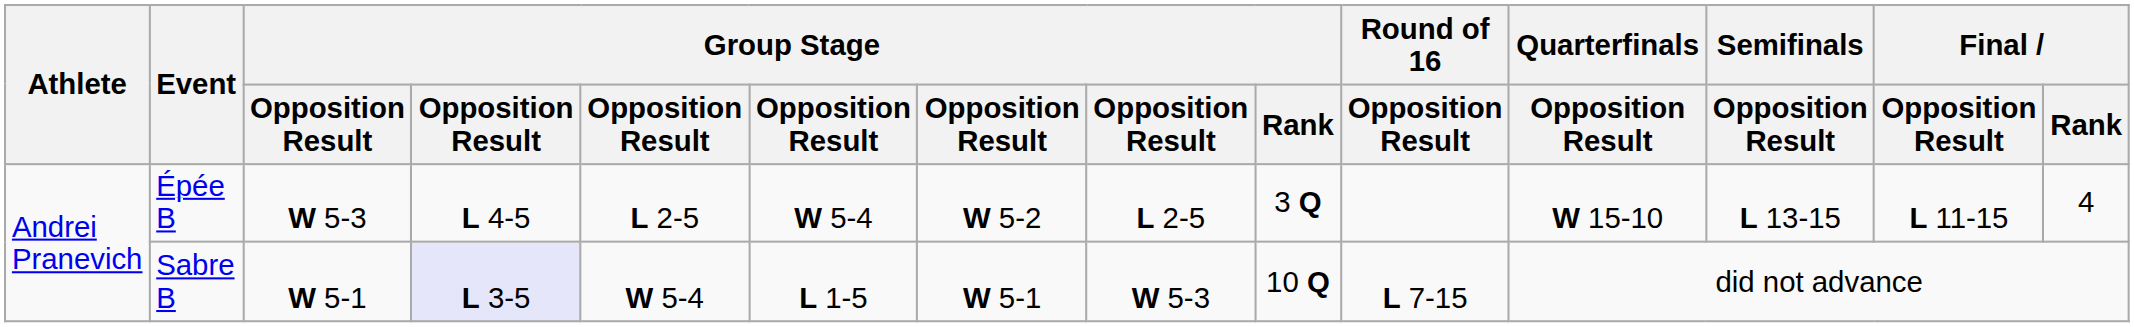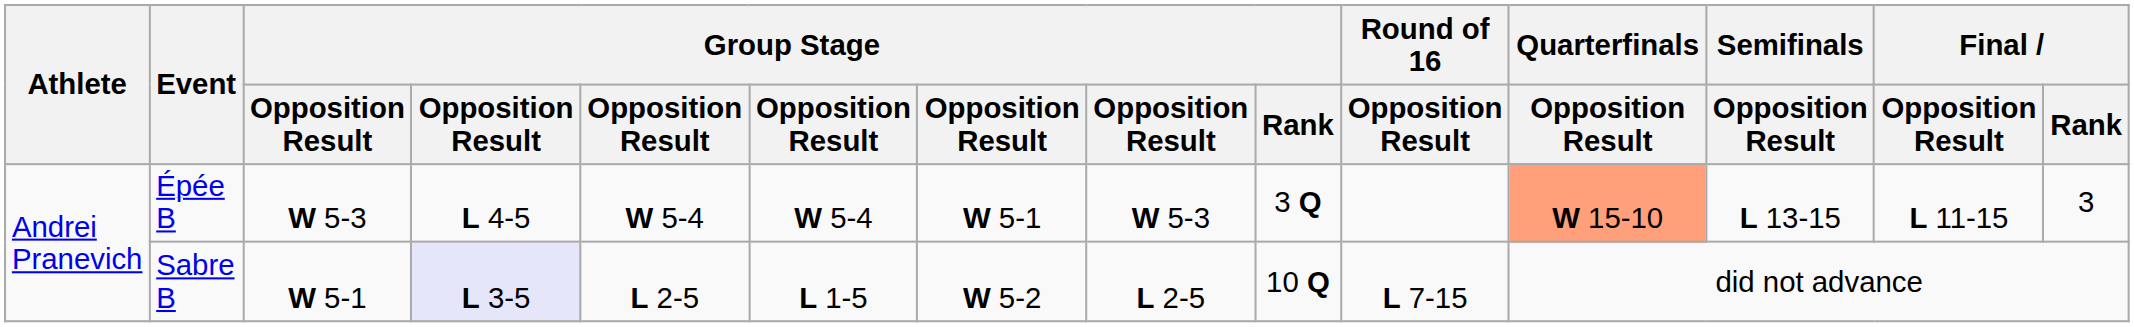Épée B | column 5: L 2-5 -> W 5-4
Épée B | column 7: W 5-2 -> W 5-1
Épée B | column 8: L 2-5 -> W 5-3
Épée B | Quarterfinals / Opposition Result: no background -> lightsalmon background
Épée B | Final / Rank: 4 -> 3
Sabre B | column 5: W 5-4 -> L 2-5
Sabre B | column 7: W 5-1 -> W 5-2
Sabre B | column 8: W 5-3 -> L 2-5
